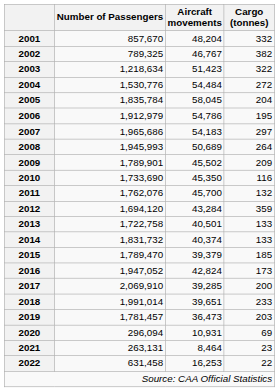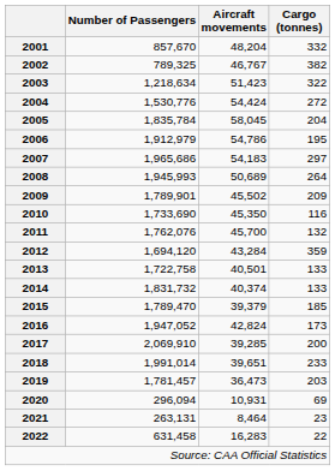2004 | Aircraft movements: 54,484 -> 54,424
2022 | Aircraft movements: 16,253 -> 16,283
